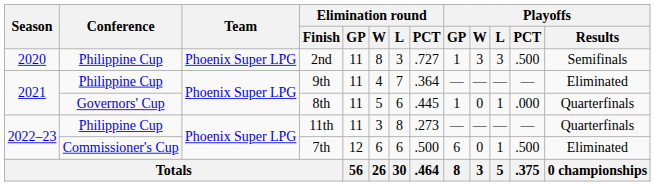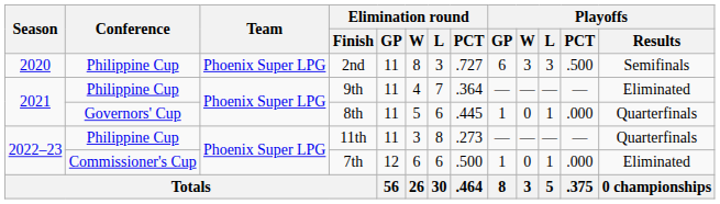2nd | Playoffs / GP: 1 -> 6
7th | Playoffs / GP: 6 -> 1
7th | Playoffs / PCT: .500 -> .000
